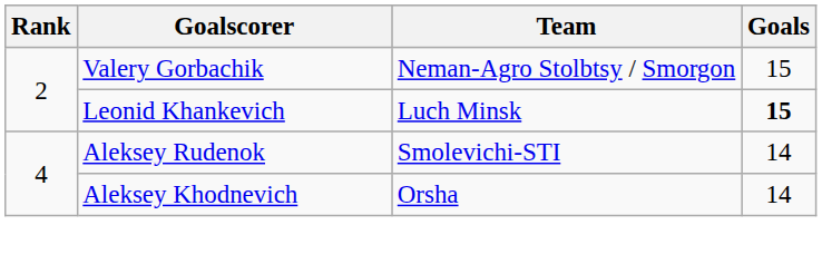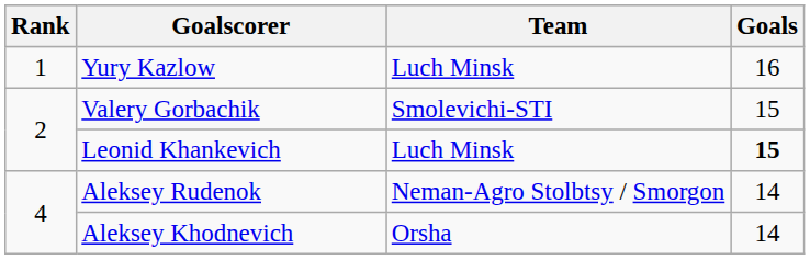+ row: 1 | Yury Kazlow | Luch Minsk | 16
Valery Gorbachik | Team: Neman-Agro Stolbtsy / Smorgon -> Smolevichi-STI
Aleksey Rudenok | Team: Smolevichi-STI -> Neman-Agro Stolbtsy / Smorgon
